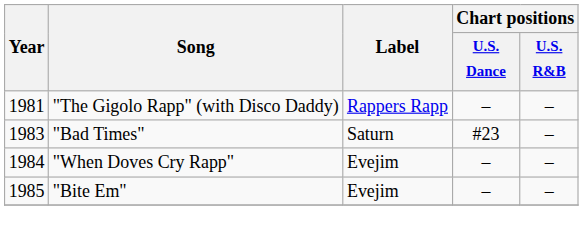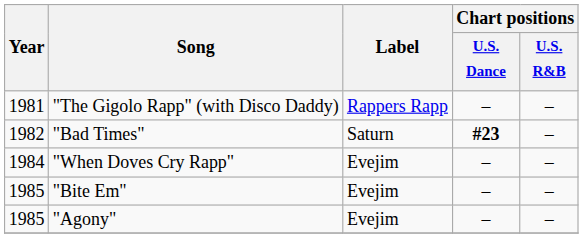"Bad Times" | Year: 1983 -> 1982
"Bad Times" | Chart positions / U.S. Dance: normal -> bold
+ row: 1985 | "Agony" | Evejim | – | –
